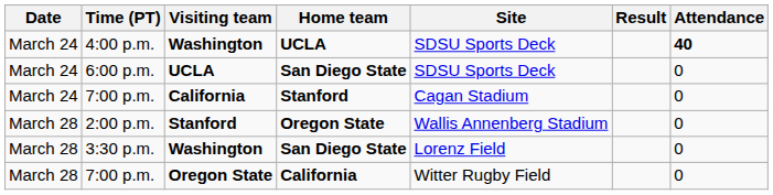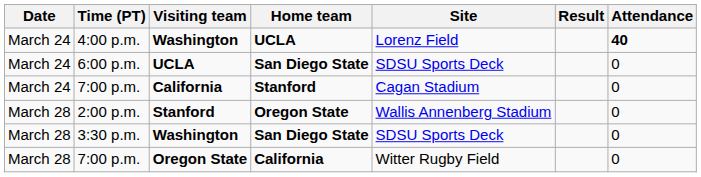4:00 p.m. | Site: SDSU Sports Deck -> Lorenz Field
3:30 p.m. | Site: Lorenz Field -> SDSU Sports Deck
